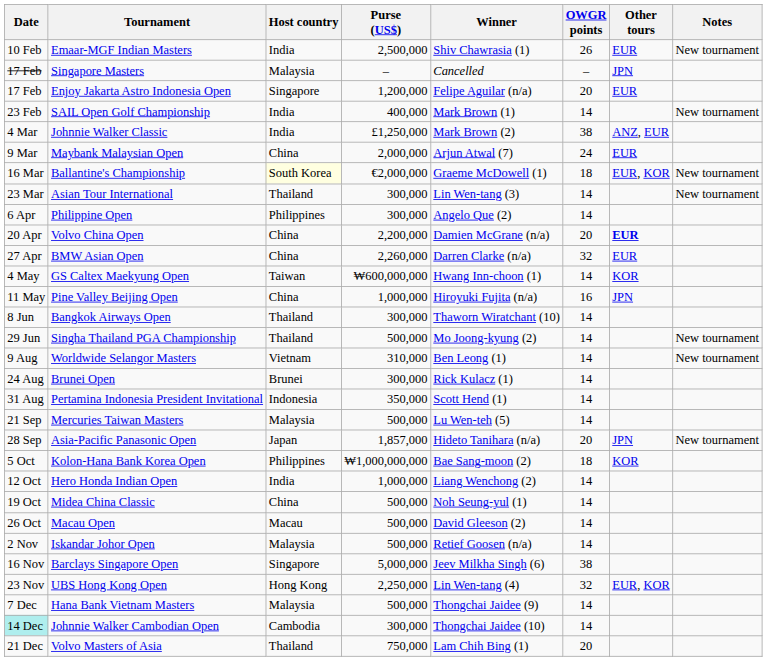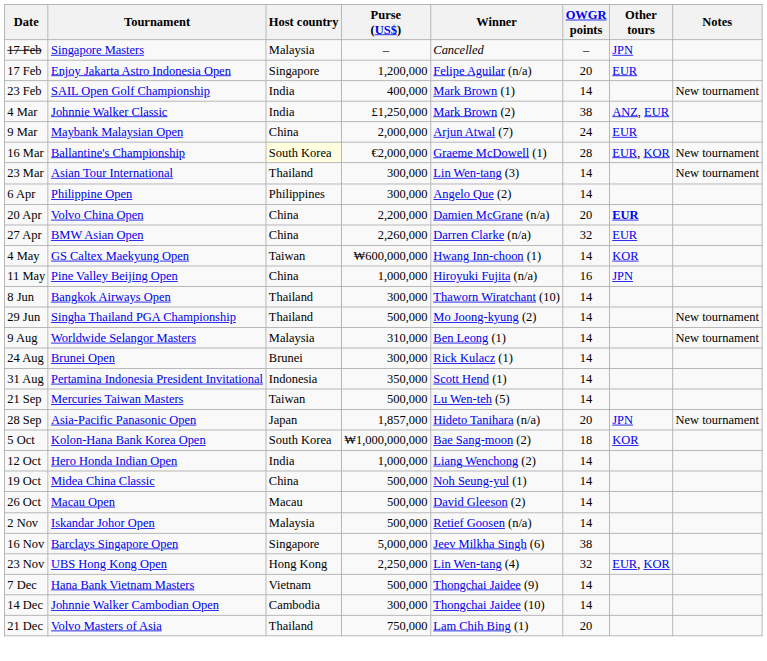- row: 10 Feb | Emaar-MGF Indian Masters | India | 2,500,000 | Shiv Chawrasia (1) | 26 | EUR | New tournament
Ballantine's Championship | OWGR points: 18 -> 28
Worldwide Selangor Masters | Host country: Vietnam -> Malaysia
Mercuries Taiwan Masters | Host country: Malaysia -> Taiwan
Kolon-Hana Bank Korea Open | Host country: Philippines -> South Korea
Hana Bank Vietnam Masters | Host country: Malaysia -> Vietnam
Johnnie Walker Cambodian Open | Date: paleturquoise background -> no background
